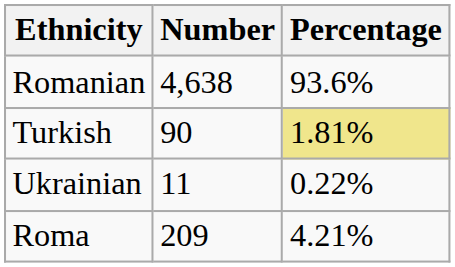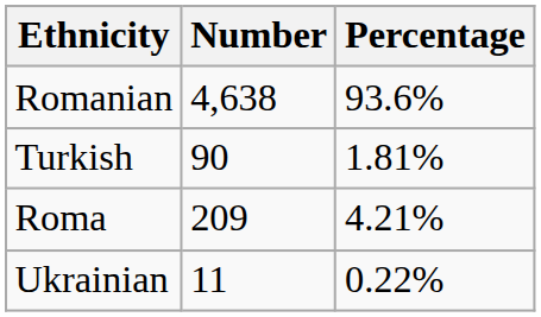Turkish | Percentage: khaki background -> no background
rows swapped: Ukrainian <-> Roma
